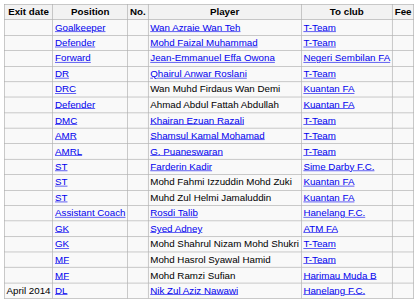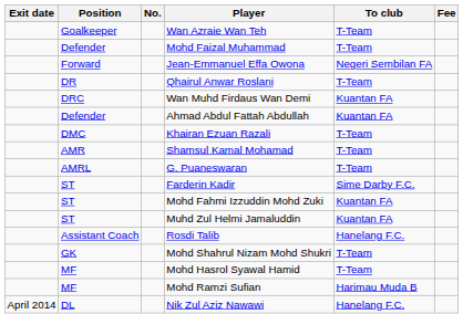- row: GK | Syed Adney | ATM FA
